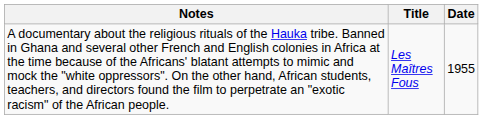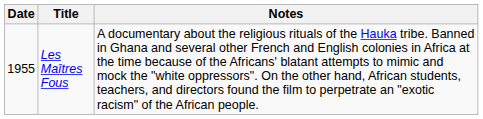columns swapped: Date <-> Notes
